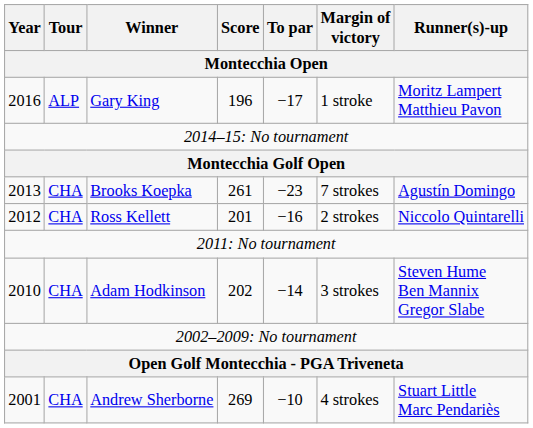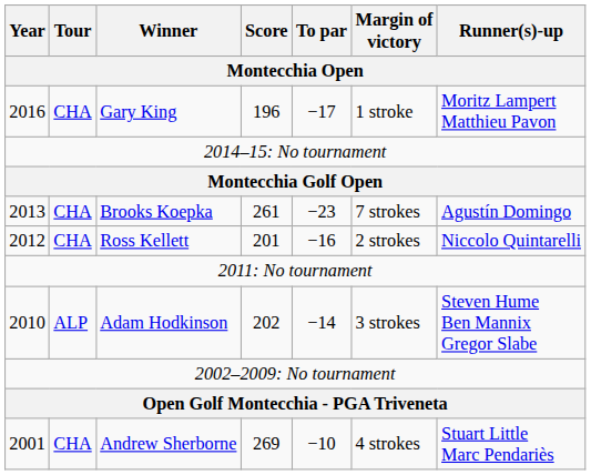Gary King | Tour: ALP -> CHA
Adam Hodkinson | Tour: CHA -> ALP
